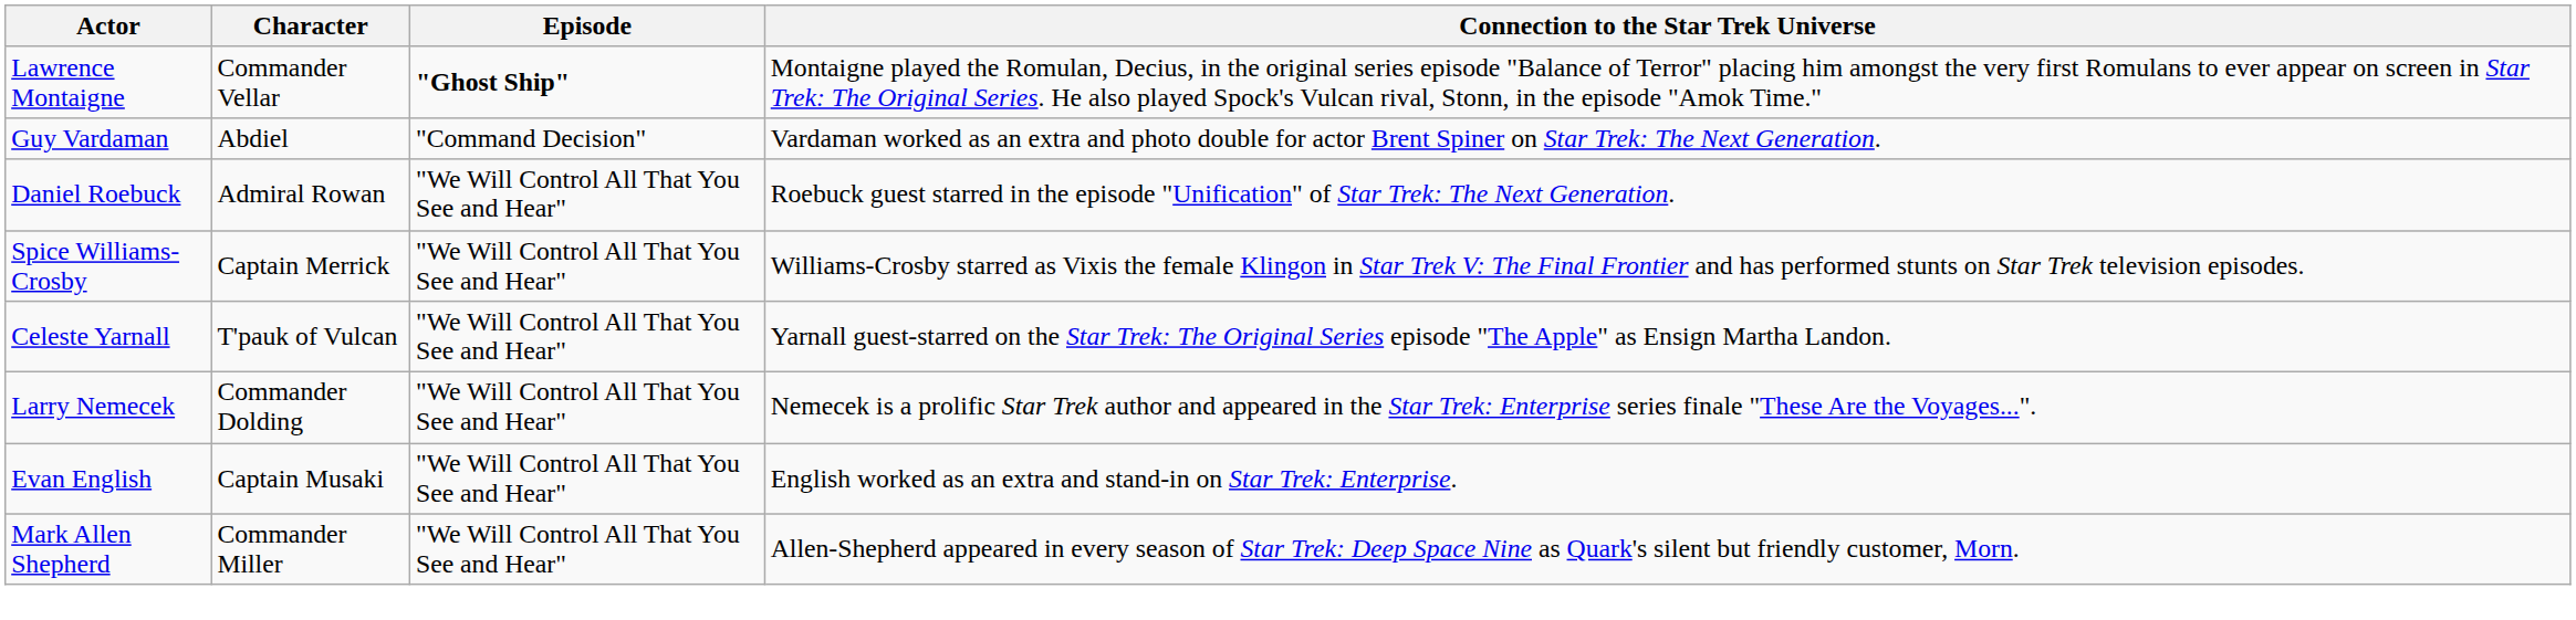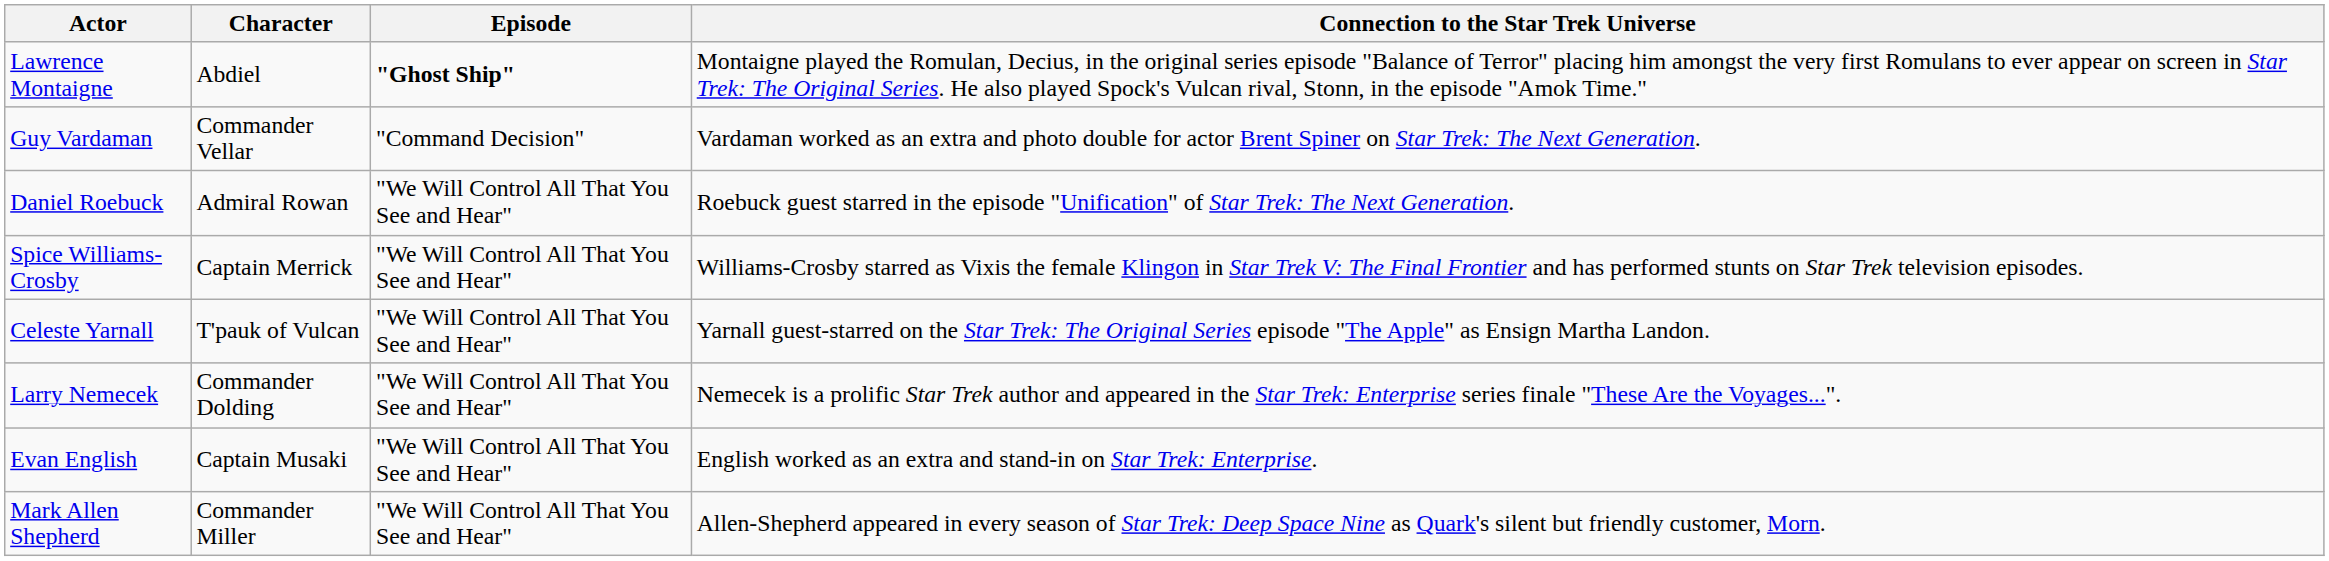Lawrence Montaigne | Character: Commander Vellar -> Abdiel
Guy Vardaman | Character: Abdiel -> Commander Vellar
